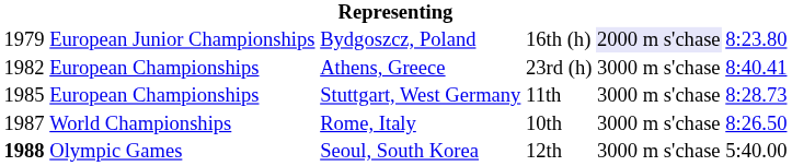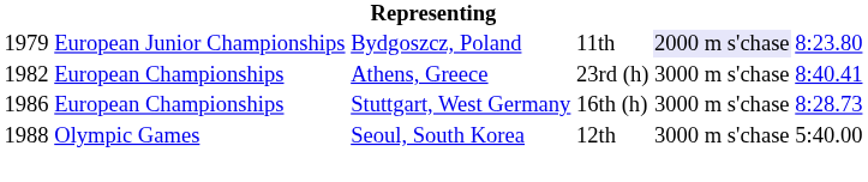Bydgoszcz, Poland | column 4: 16th (h) -> 11th
Stuttgart, West Germany | column 1: 1985 -> 1986
Stuttgart, West Germany | column 4: 11th -> 16th (h)
- row: 1987 | World Championships | Rome, Italy | 10th | 3000 m s'chase | 8:26.50
Seoul, South Korea | column 1: bold -> normal
